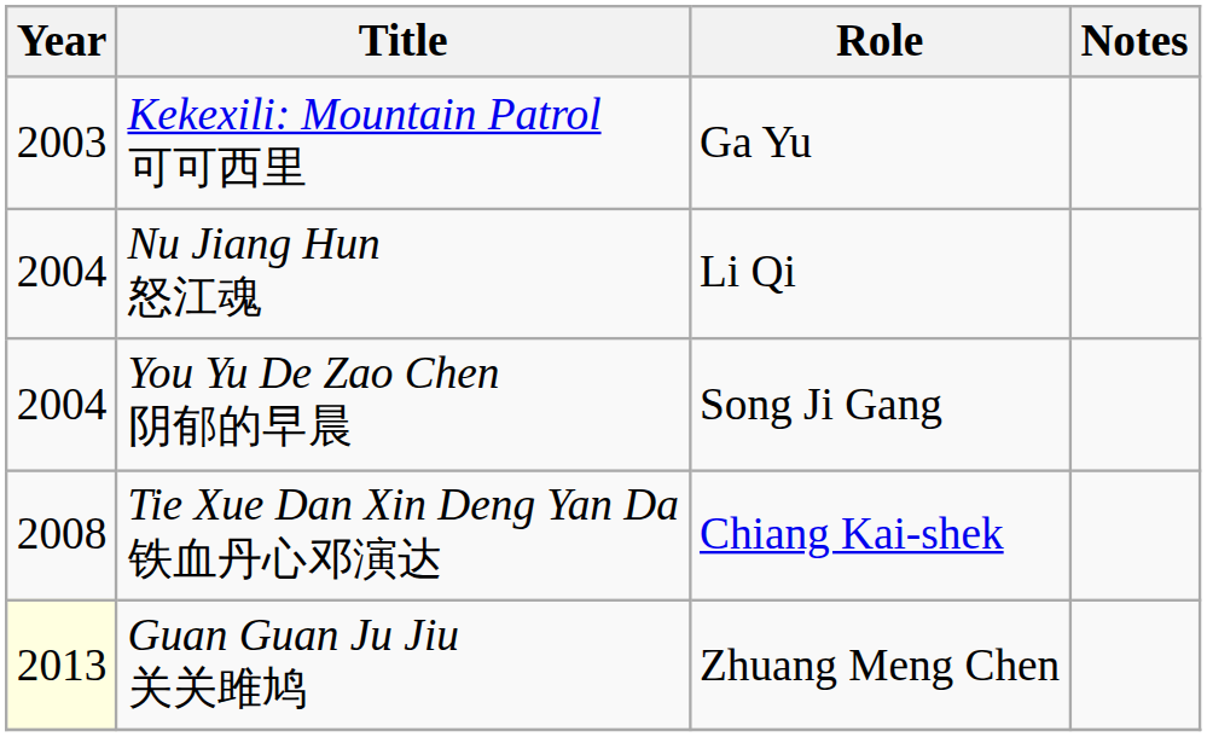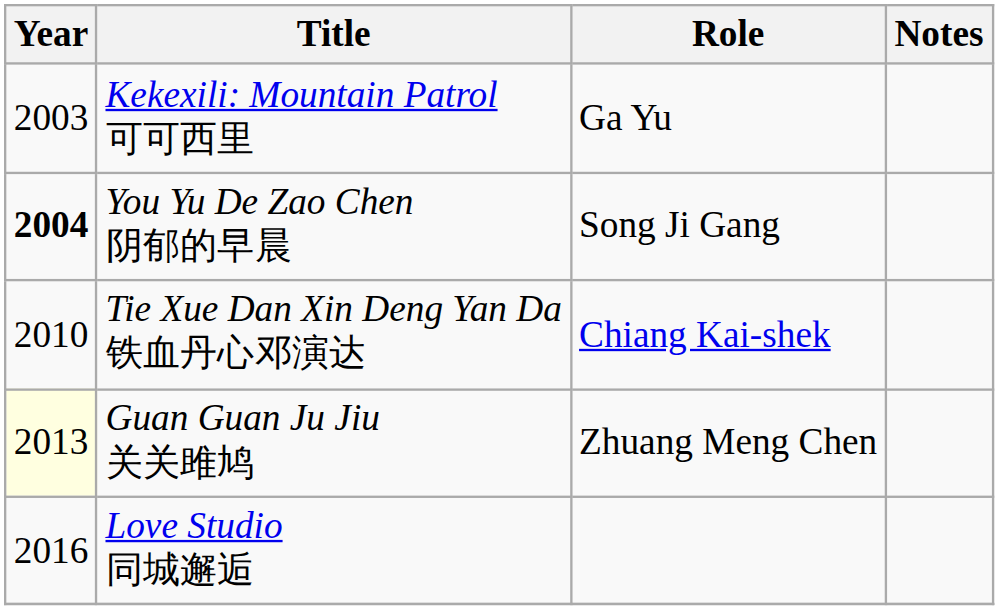- row: 2004 | Nu Jiang Hun 怒江魂 | Li Qi
You Yu De Zao Chen 阴郁的早晨 | Year: normal -> bold
Tie Xue Dan Xin Deng Yan Da 铁血丹心邓演达 | Year: 2008 -> 2010
+ row: 2016 | Love Studio 同城邂逅
